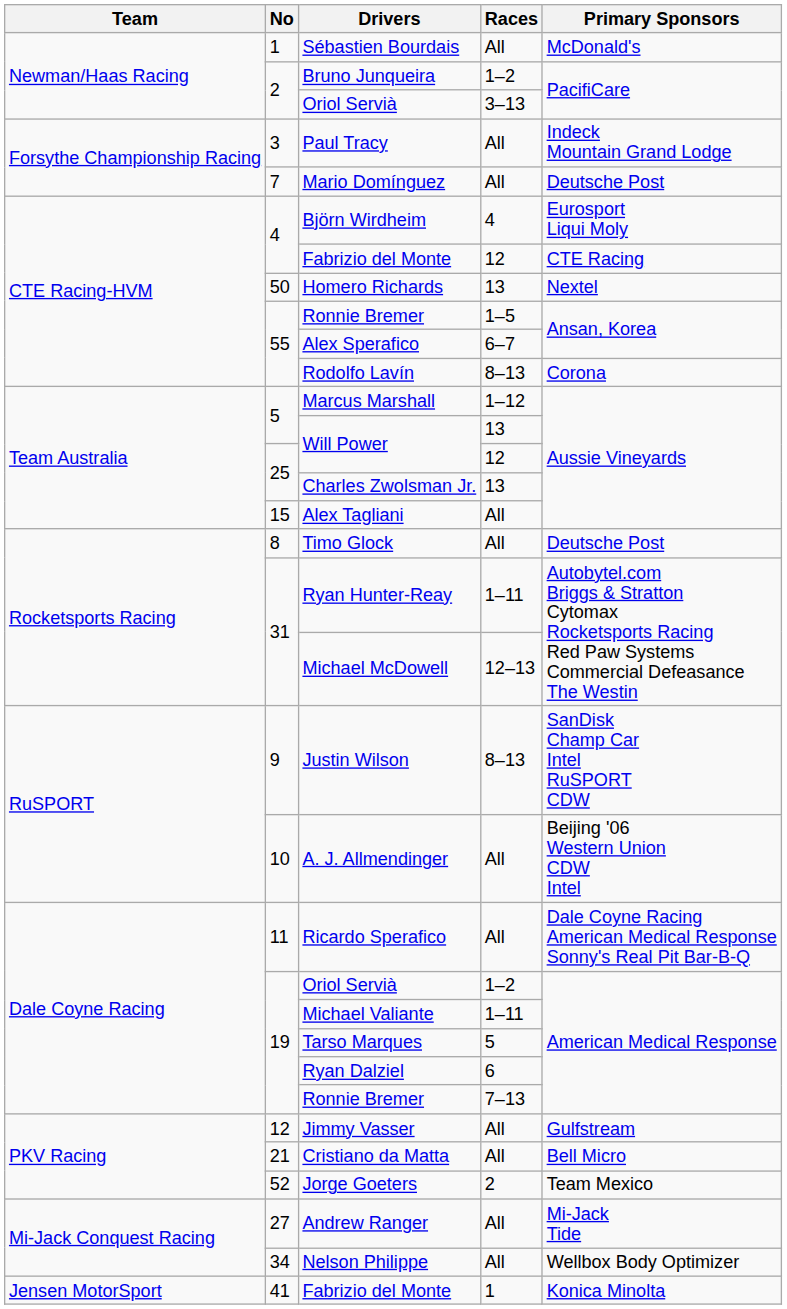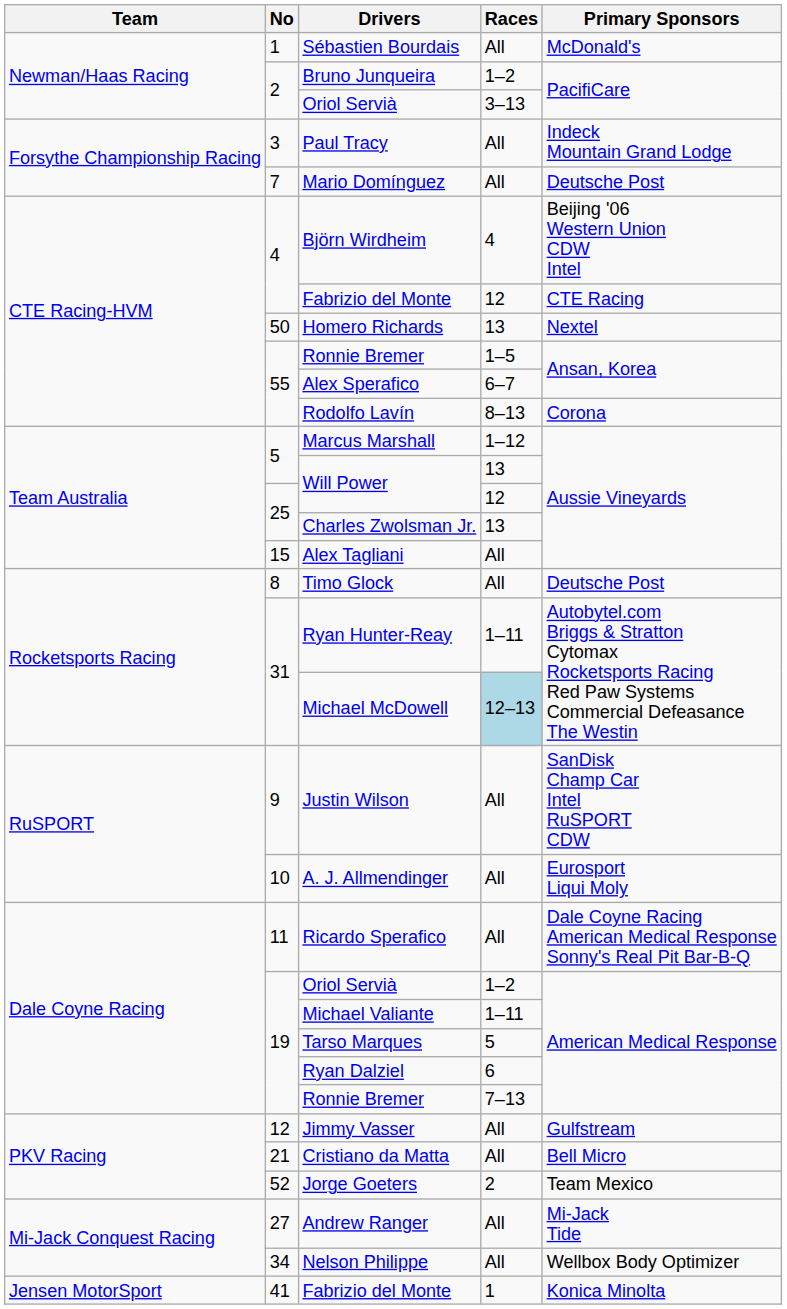Björn Wirdheim | Primary Sponsors: Eurosport Liqui Moly -> Beijing '06 Western Union CDW Intel
Michael McDowell | Races: no background -> lightblue background
Justin Wilson | Races: 8–13 -> All
A. J. Allmendinger | Primary Sponsors: Beijing '06 Western Union CDW Intel -> Eurosport Liqui Moly
